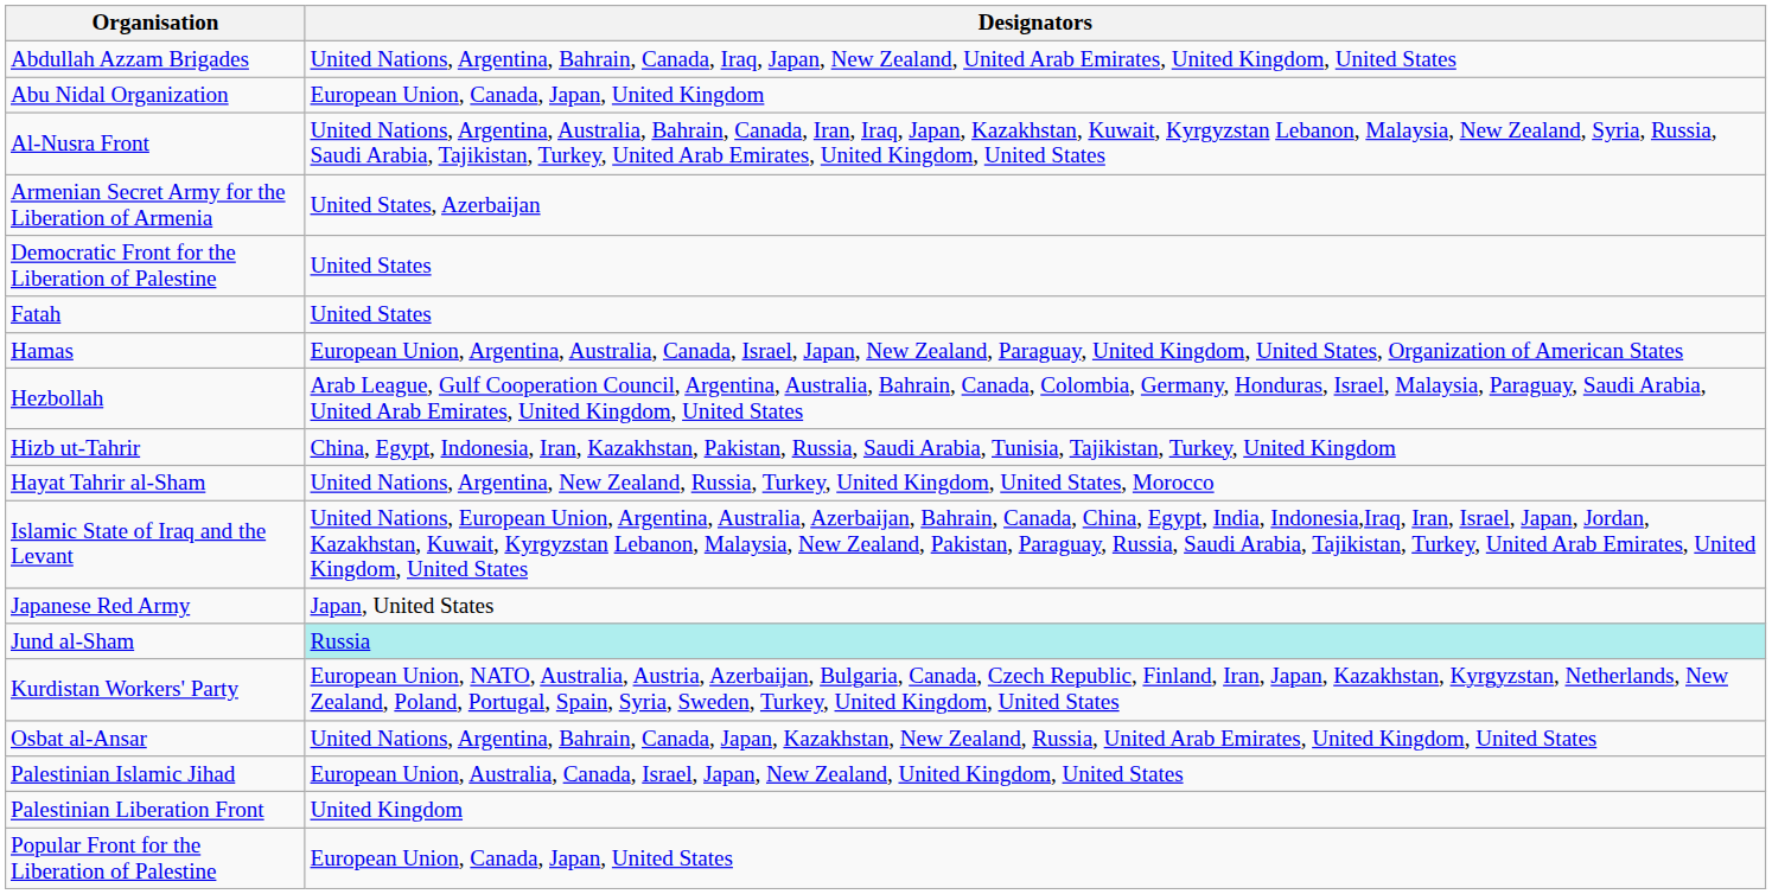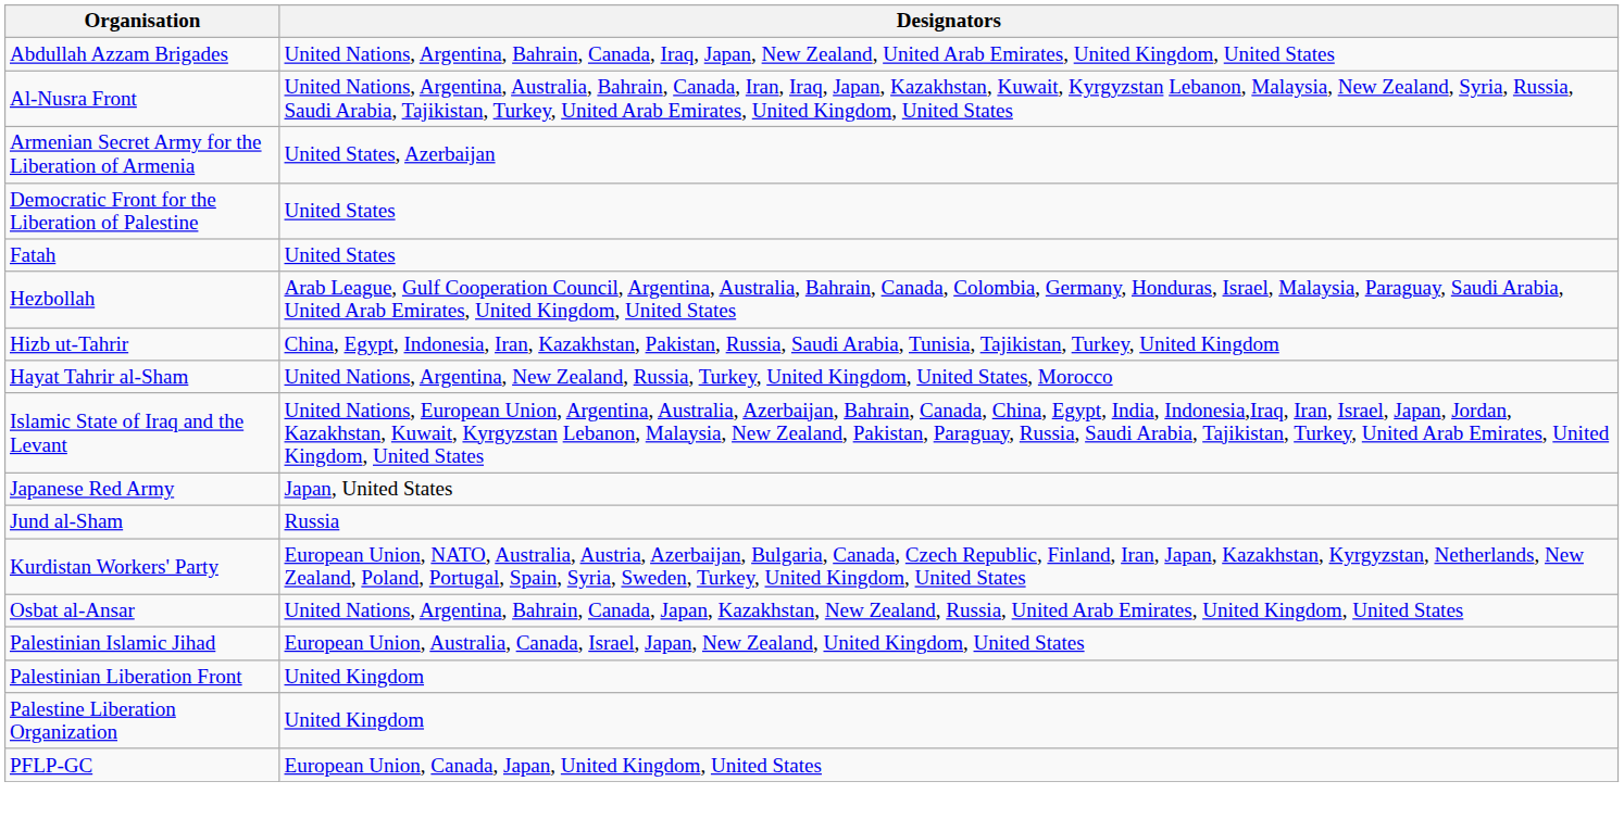- row: Abu Nidal Organization | European Union, Canada, Japan, United Kingdom
- row: Hamas | European Union, Argentina, Australia, Canada, Israel, Japan, New Zealand, Paraguay, United Kingdom, United States, Organization of American States
Jund al-Sham | Designators: paleturquoise background -> no background
+ row: Palestine Liberation Organization | United Kingdom
- row: Popular Front for the Liberation of Palestine | European Union, Canada, Japan, United States
+ row: PFLP-GC | European Union, Canada, Japan, United Kingdom, United States
